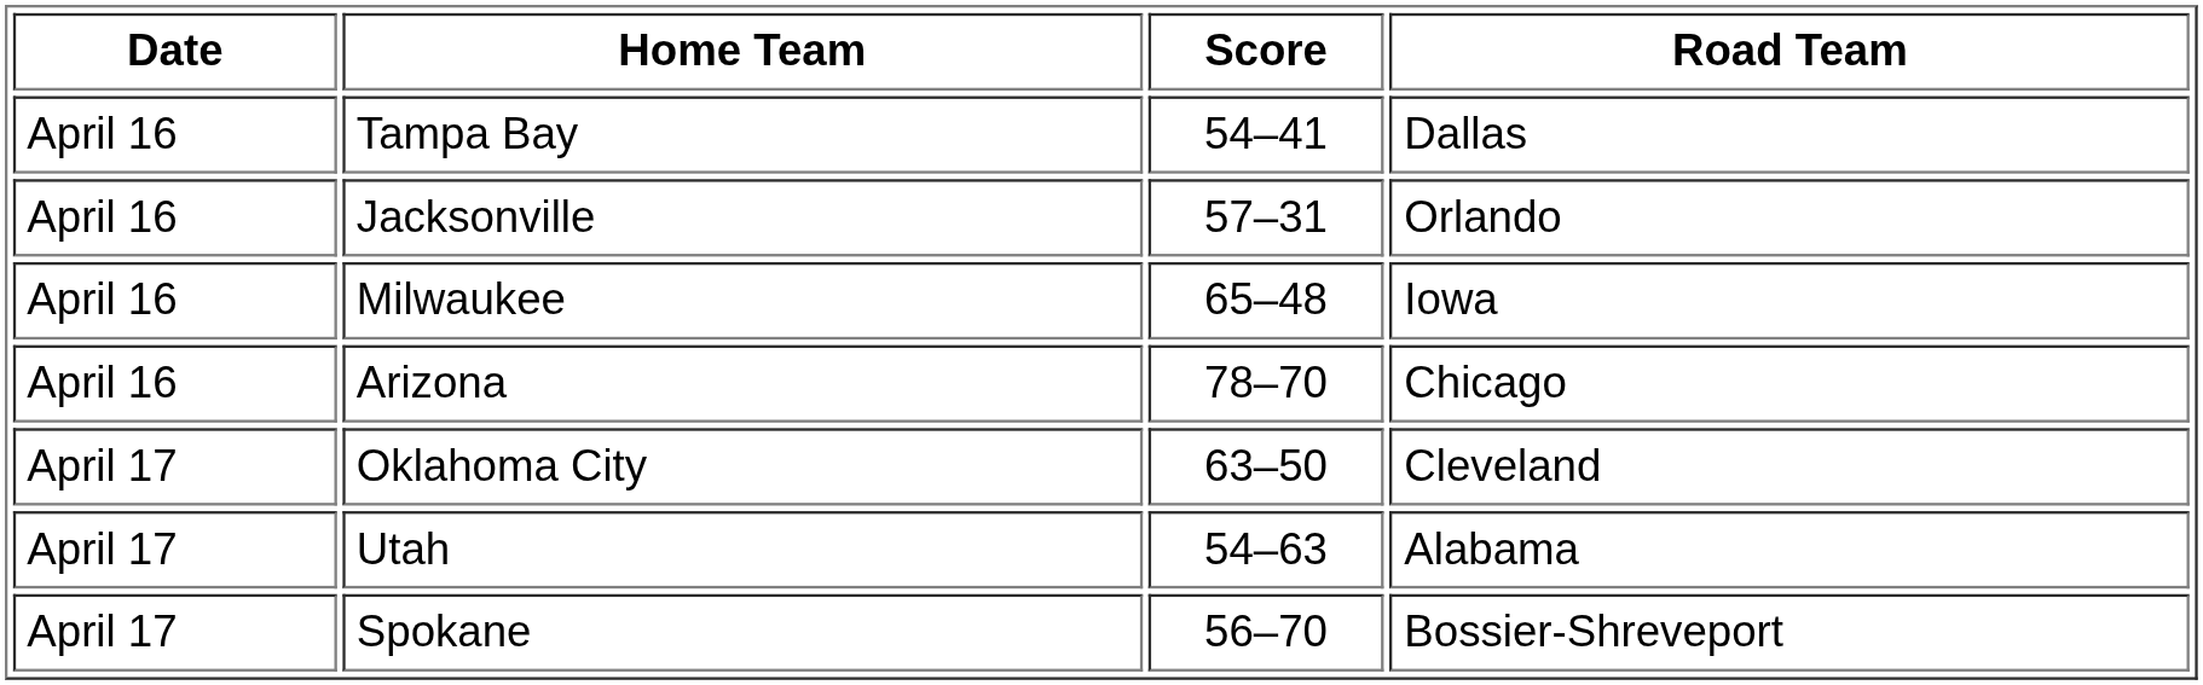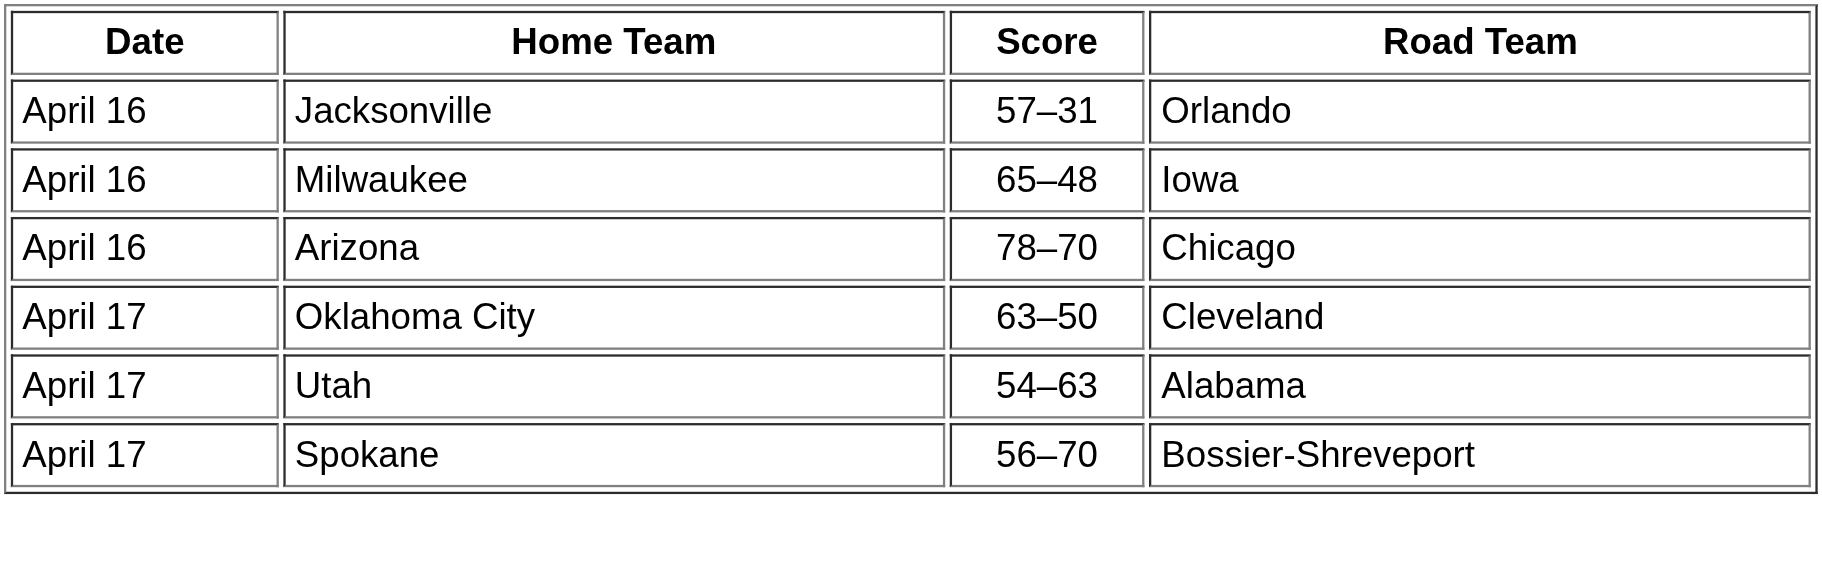- row: April 16 | Tampa Bay | 54–41 | Dallas
